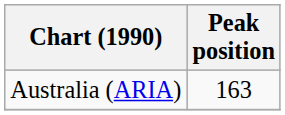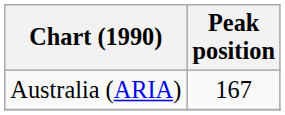Australia (ARIA) | Peak position: 163 -> 167
